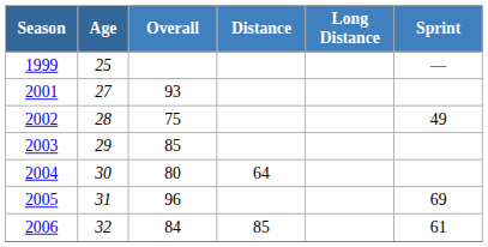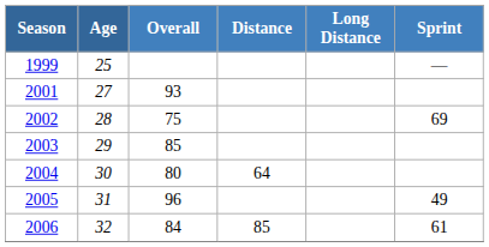2002 | Sprint: 49 -> 69
2005 | Sprint: 69 -> 49
